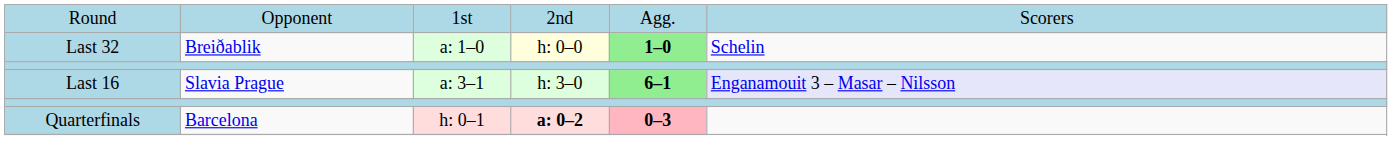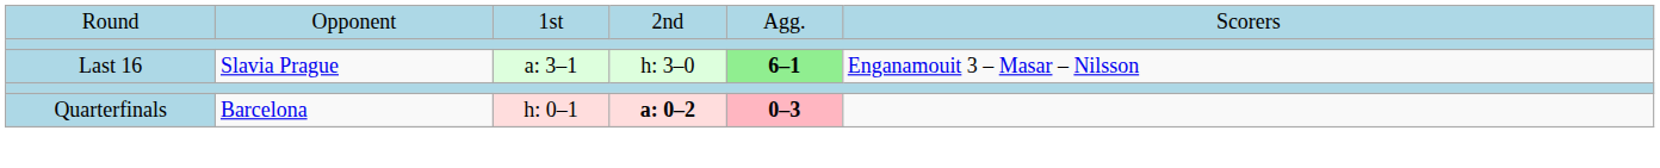- row: Last 32 | Breiðablik | a: 1–0 | h: 0–0 | 1–0 | Schelin
Last 16 | column 6: lavender background -> no background
